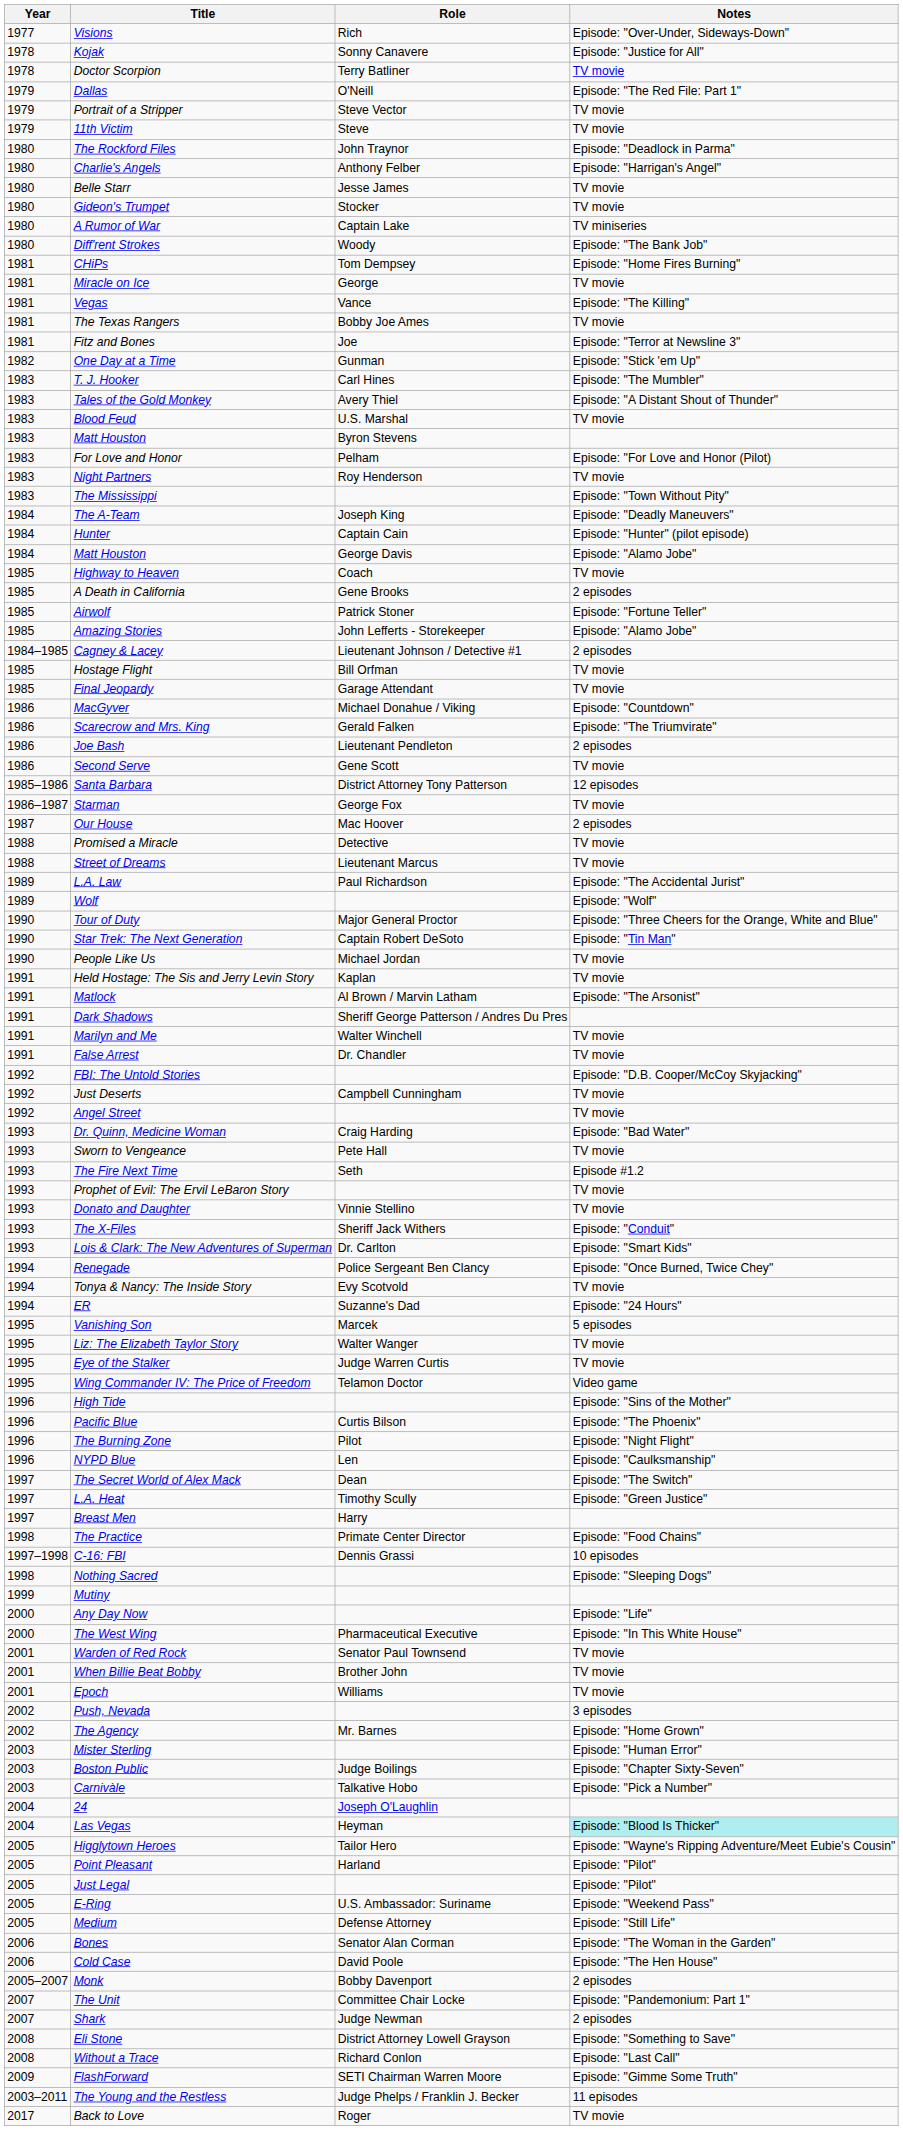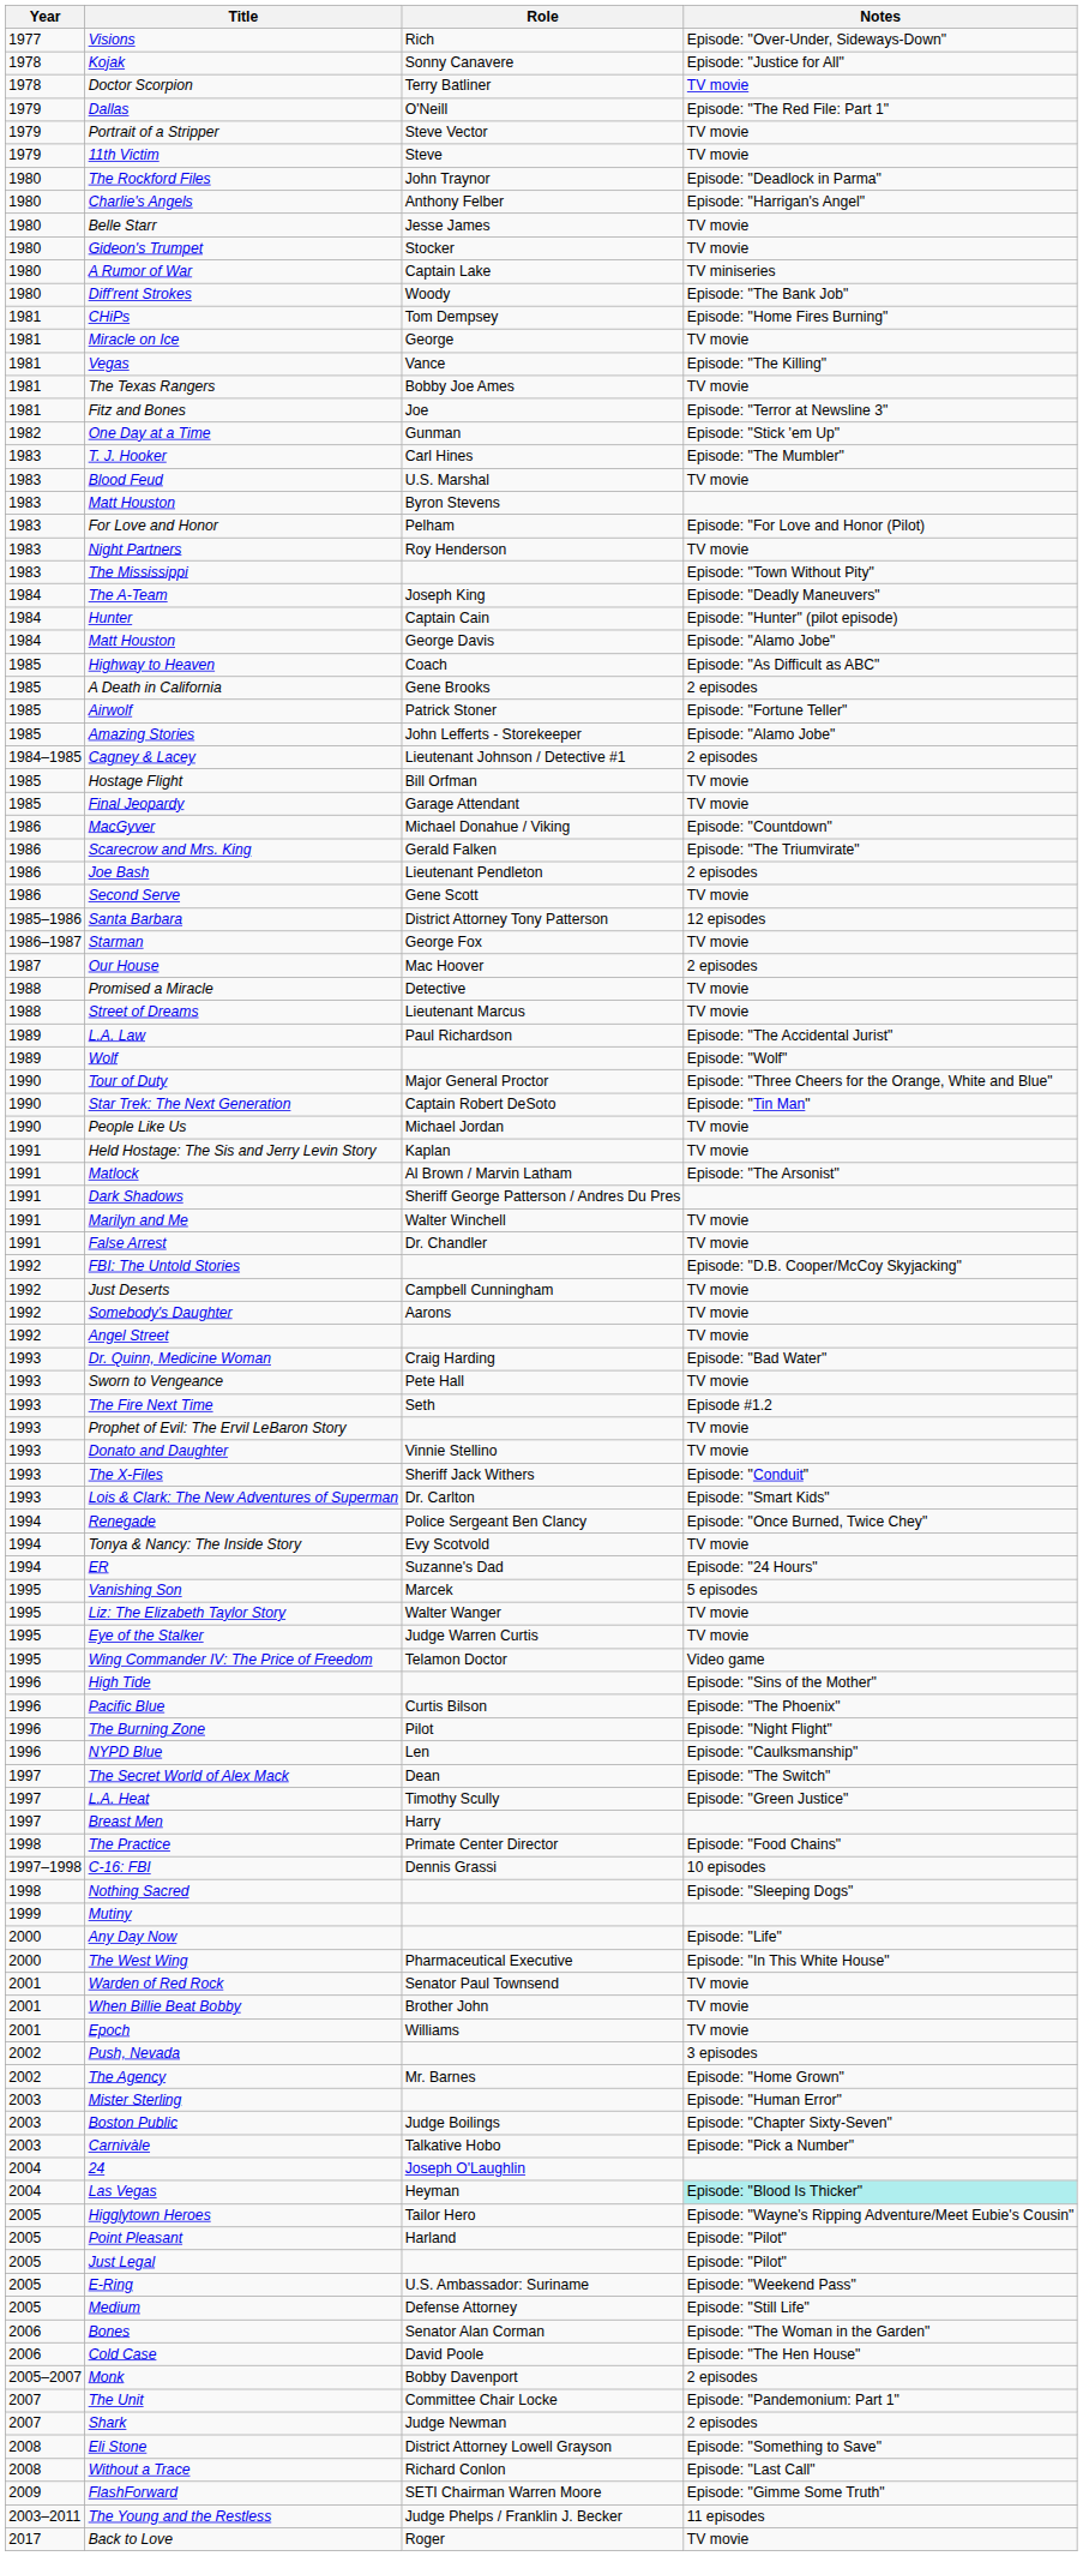- row: 1983 | Tales of the Gold Monkey | Avery Thiel | Episode: "A Distant Shout of Thunder"
Highway to Heaven | Notes: TV movie -> Episode: "As Difficult as ABC"
+ row: 1992 | Somebody's Daughter | Aarons | TV movie
